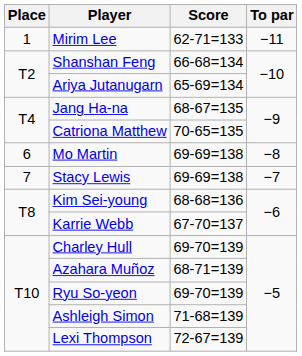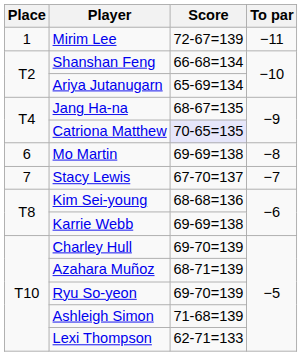Mirim Lee | Score: 62-71=133 -> 72-67=139
Catriona Matthew | Score: no background -> lavender background
Stacy Lewis | Score: 69-69=138 -> 67-70=137
Karrie Webb | Score: 67-70=137 -> 69-69=138
Lexi Thompson | Score: 72-67=139 -> 62-71=133
